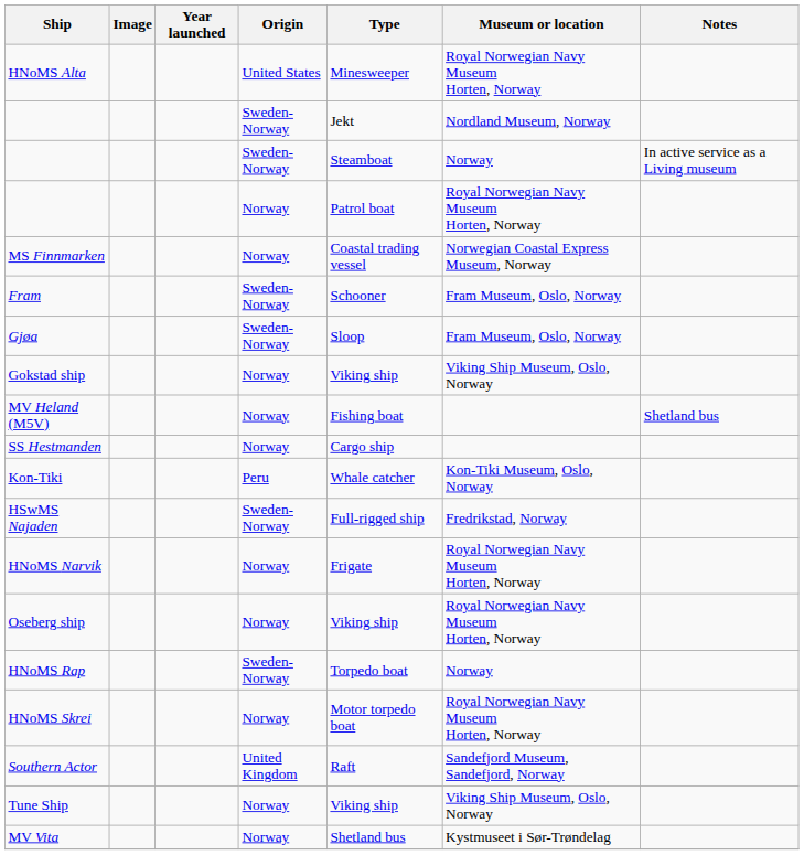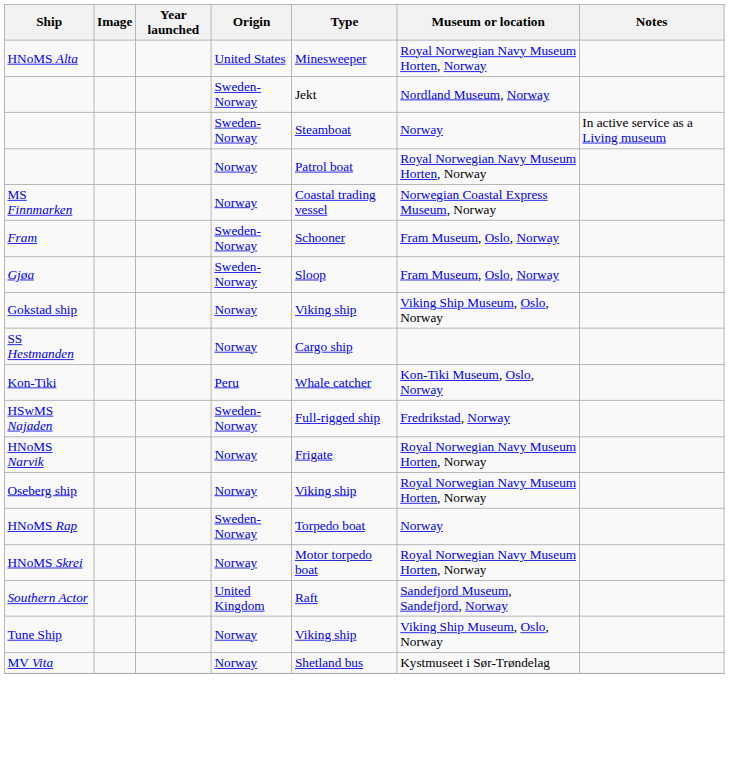- row: MV Heland (M5V) | Norway | Fishing boat | Shetland bus
